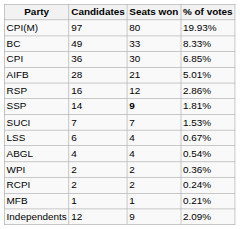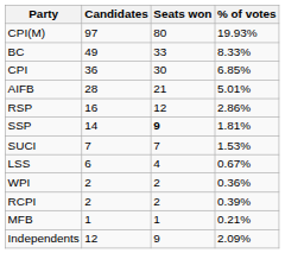- row: ABGL | 4 | 4 | 0.54%
RCPI | % of votes: 0.24% -> 0.39%
